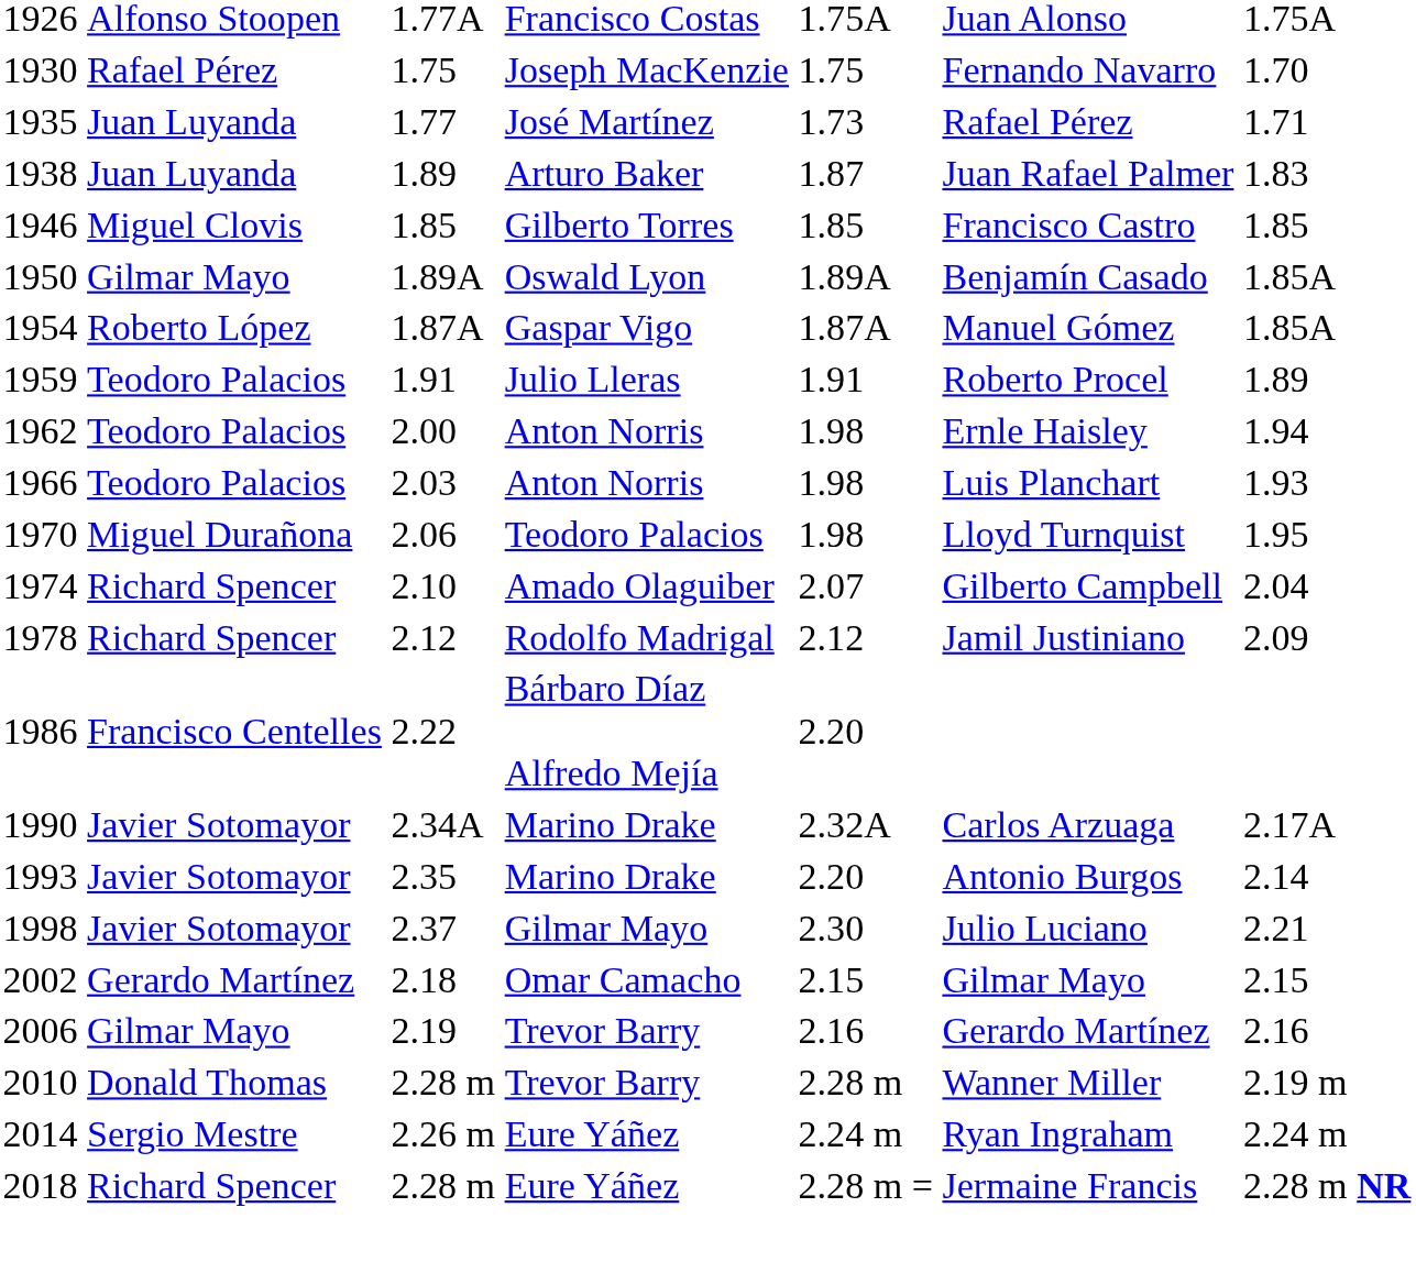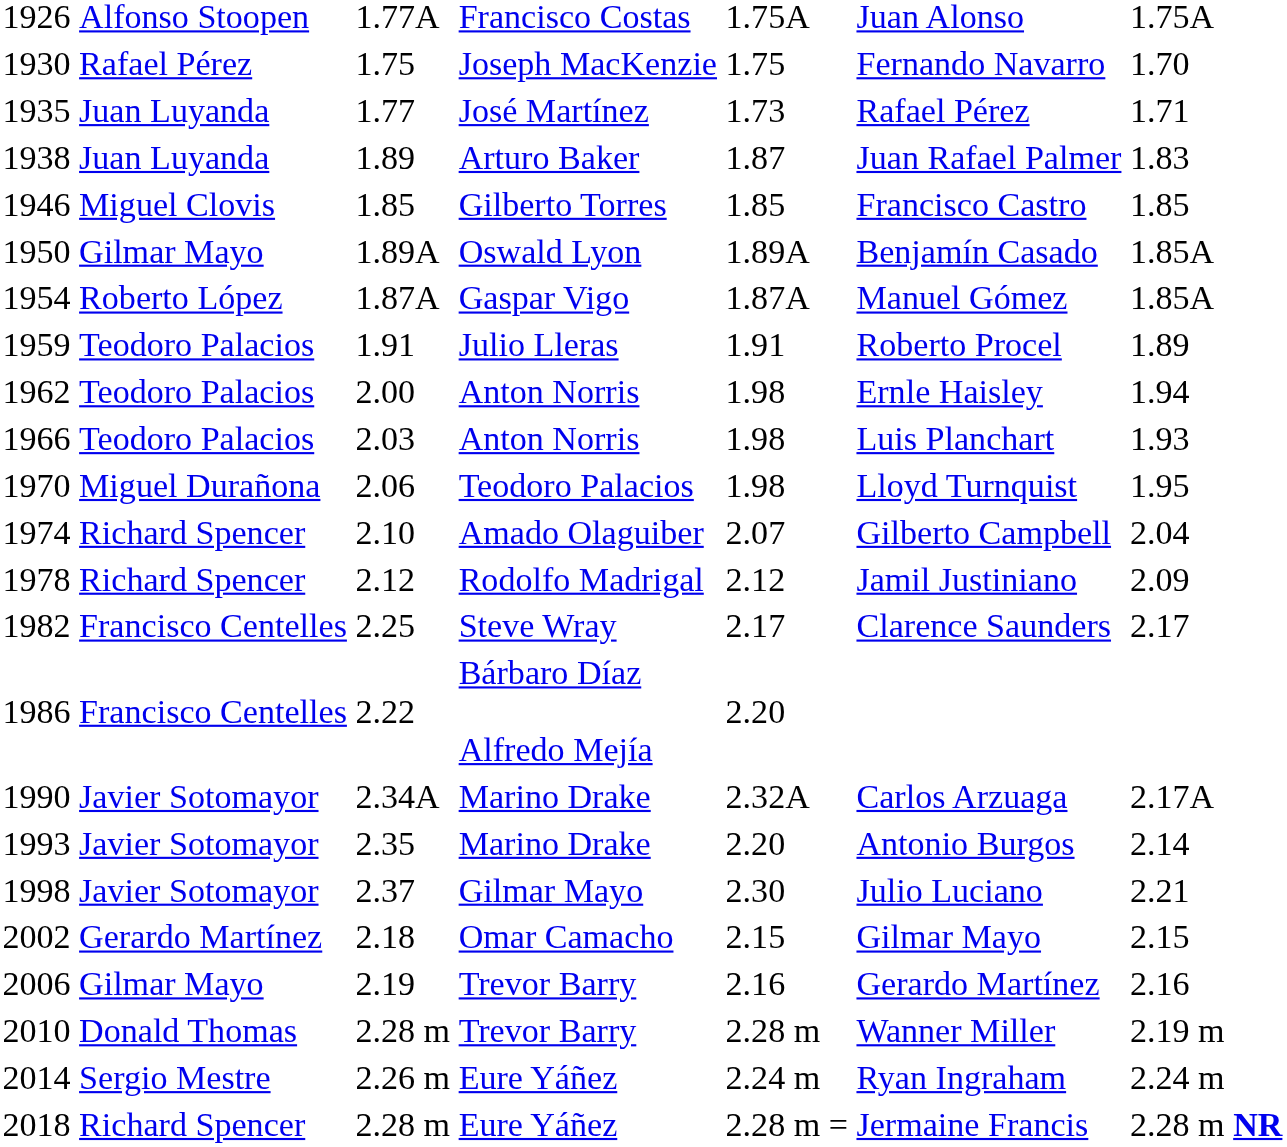+ row: 1982 | Francisco Centelles | 2.25 | Steve Wray | 2.17 | Clarence Saunders | 2.17
